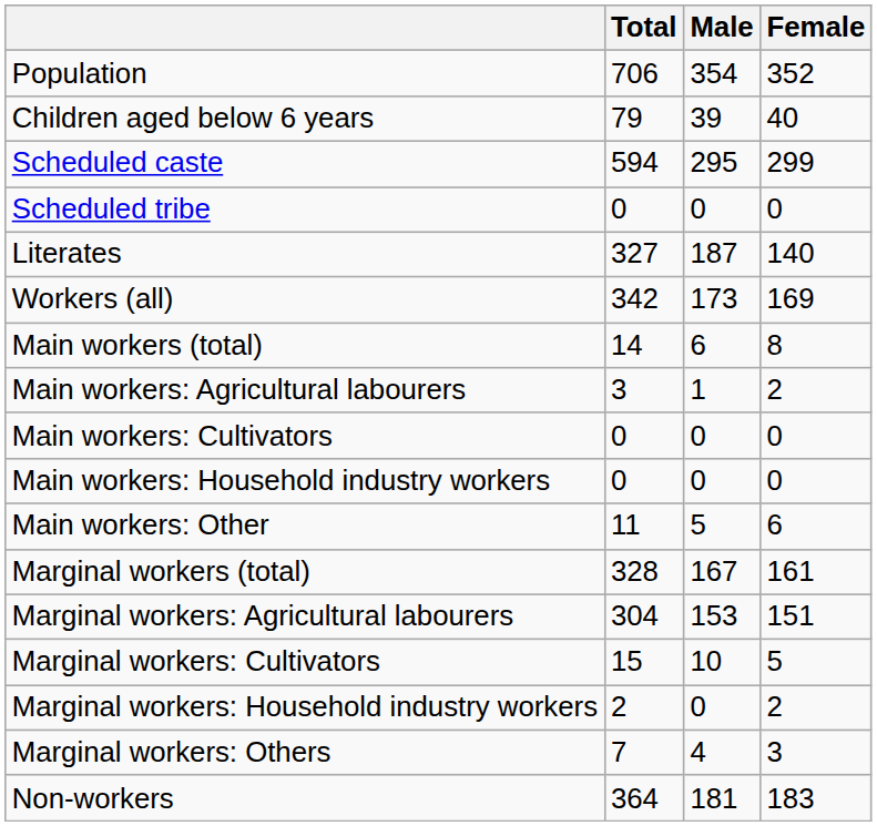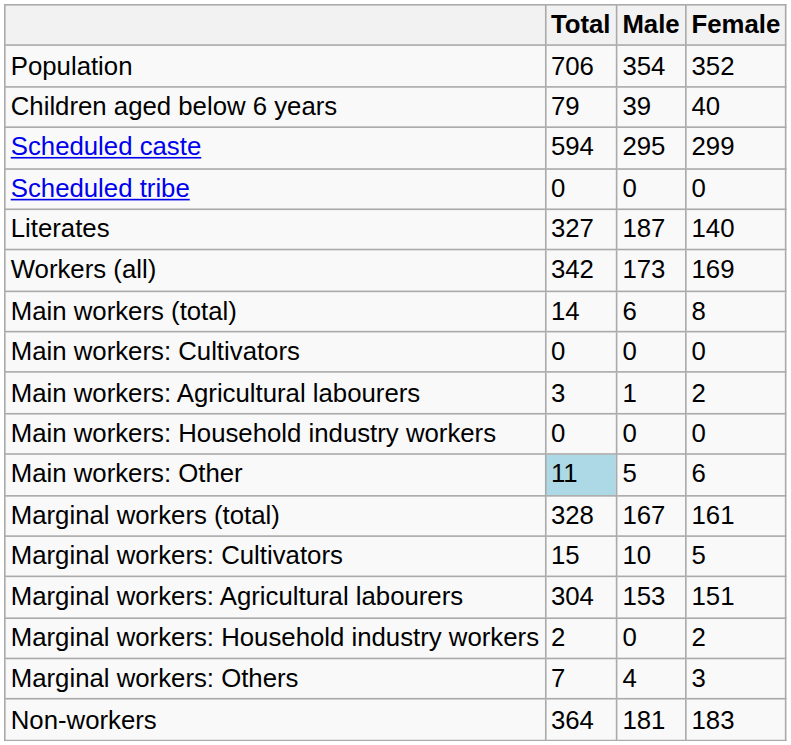rows swapped: Main workers: Cultivators <-> Main workers: Agricultural labourers
Main workers: Other | Total: no background -> lightblue background
rows swapped: Marginal workers: Cultivators <-> Marginal workers: Agricultural labourers
